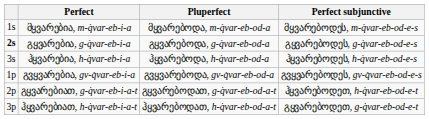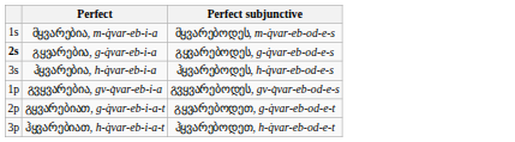- column: Pluperfect | მყვარებოდა, m-q̇var-eb-od-a | გყვარებოდა, g-q̇var-eb-od-a | ჰყვარებოდა, h-q̇var-eb-od-a | გვყვარებოდა, gv-q̇var-eb-od-a | გყვარებოდათ, g-q̇var-eb-od-a-t | ჰყვარებოდათ, h-q̇var-eb-od-a-t
გყვარებიათ, g-q̇var-eb-i-a-t | Perfect subjunctive: ჰყვარებოდეთ, h-q̇var-eb-od-e-t -> გყვარებოდეთ, g-q̇var-eb-od-e-t
ჰყვარებიათ, h-q̇var-eb-i-a-t | Perfect subjunctive: გყვარებოდეთ, g-q̇var-eb-od-e-t -> ჰყვარებოდეთ, h-q̇var-eb-od-e-t
